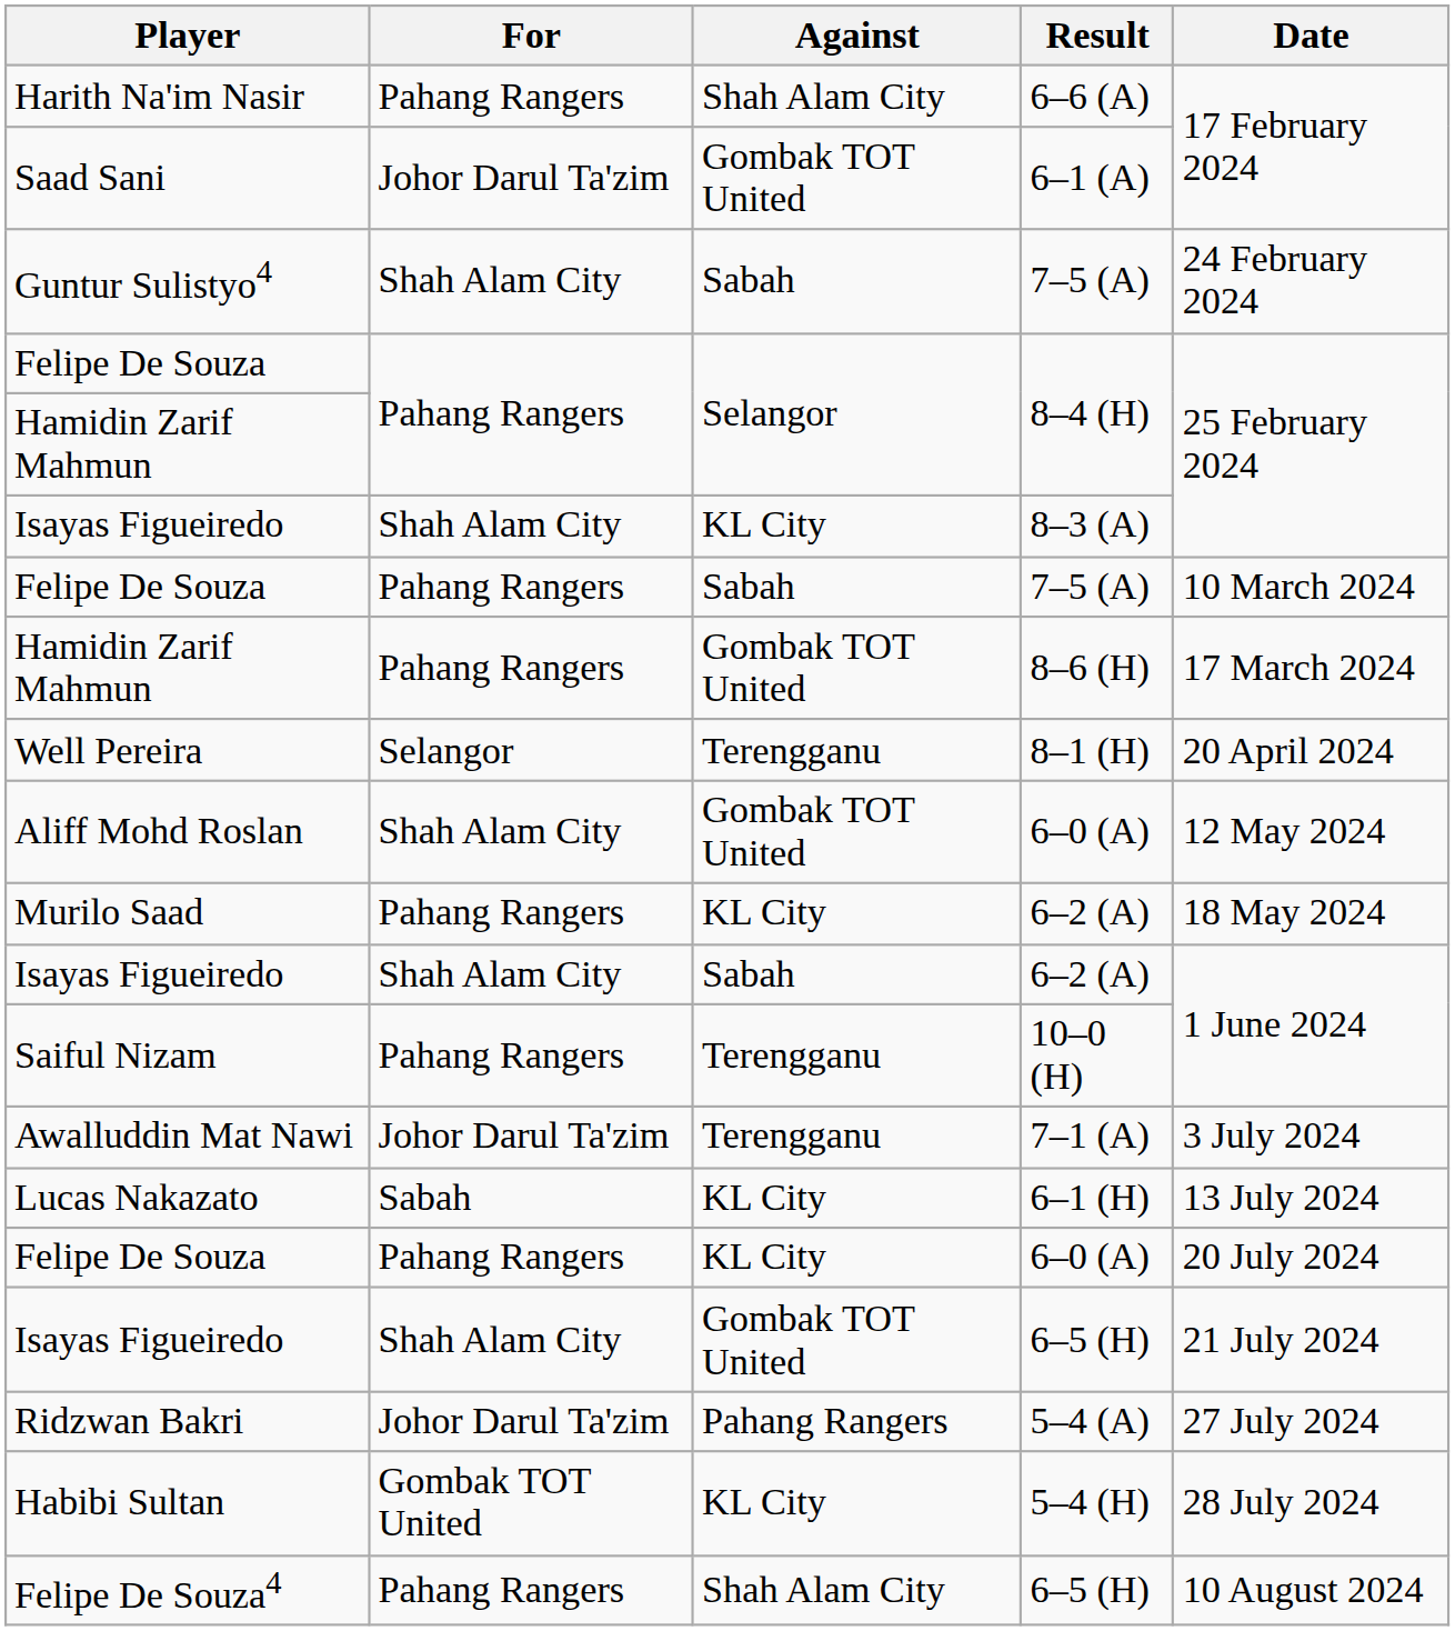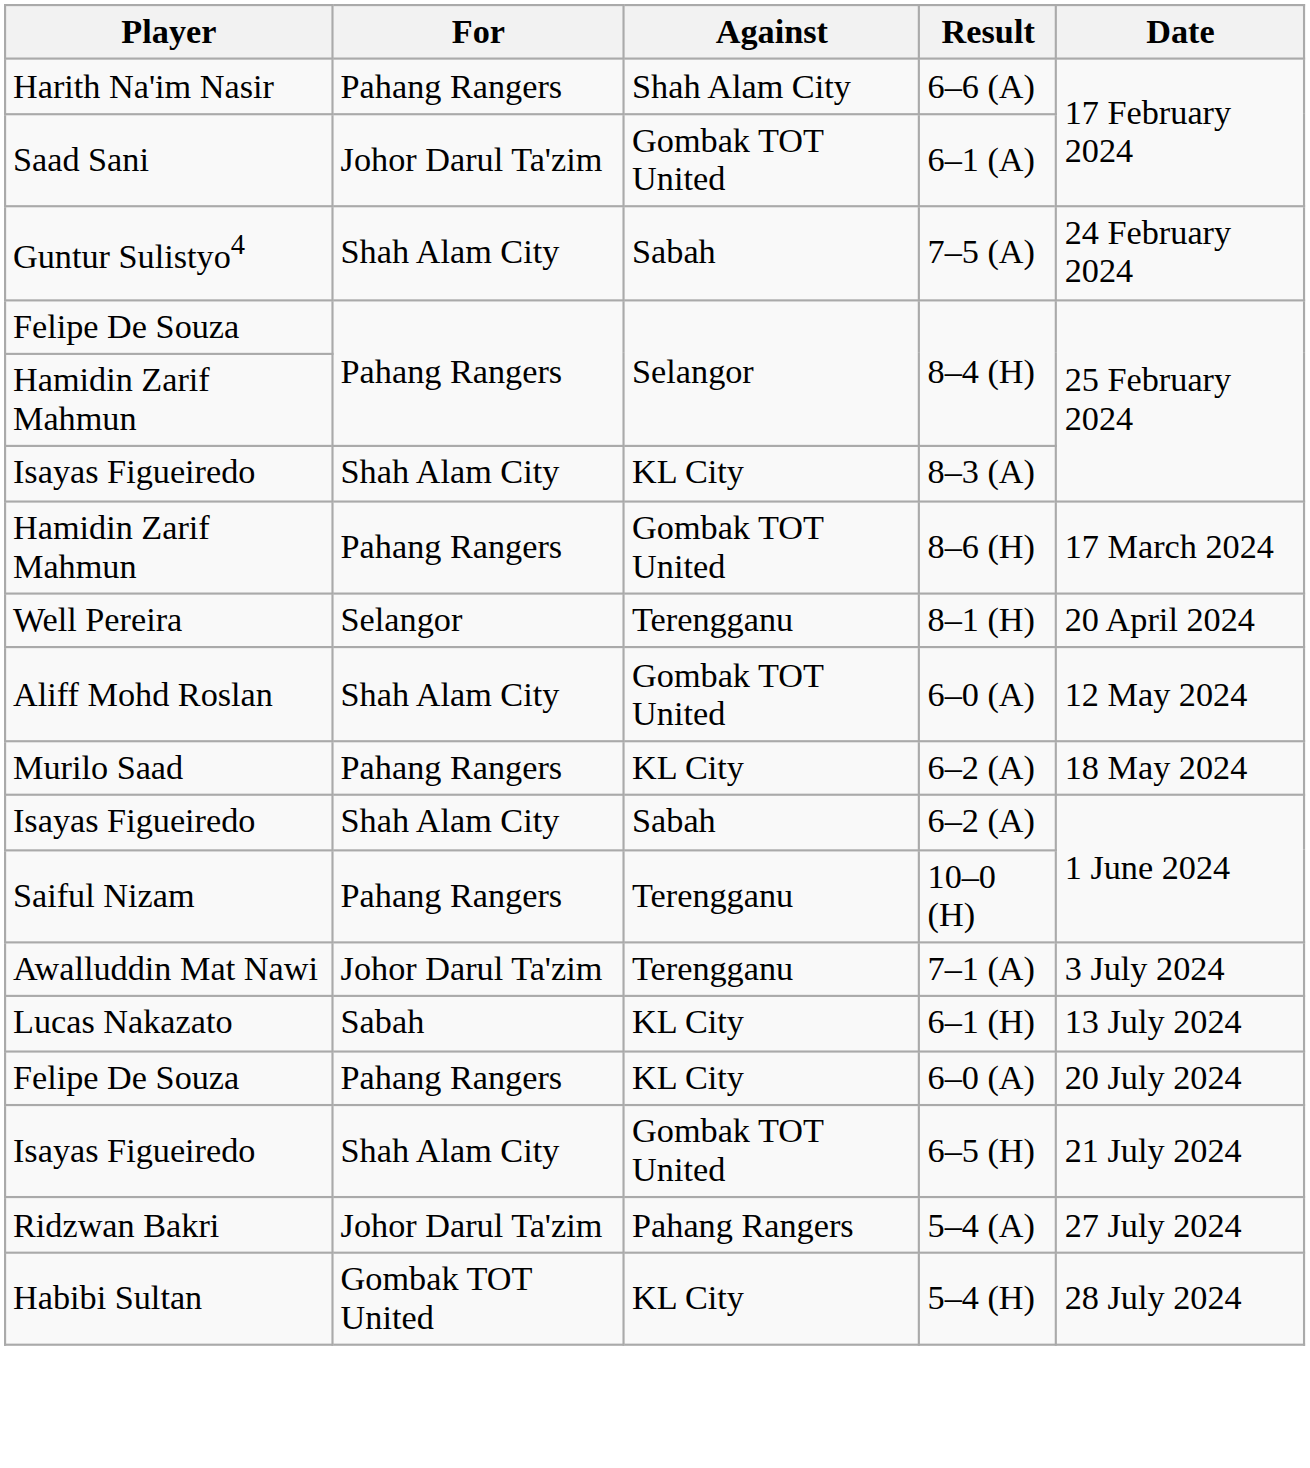- row: Felipe De Souza | Pahang Rangers | Sabah | 7–5 (A) | 10 March 2024
- row: Felipe De Souza4 | Pahang Rangers | Shah Alam City | 6–5 (H) | 10 August 2024
